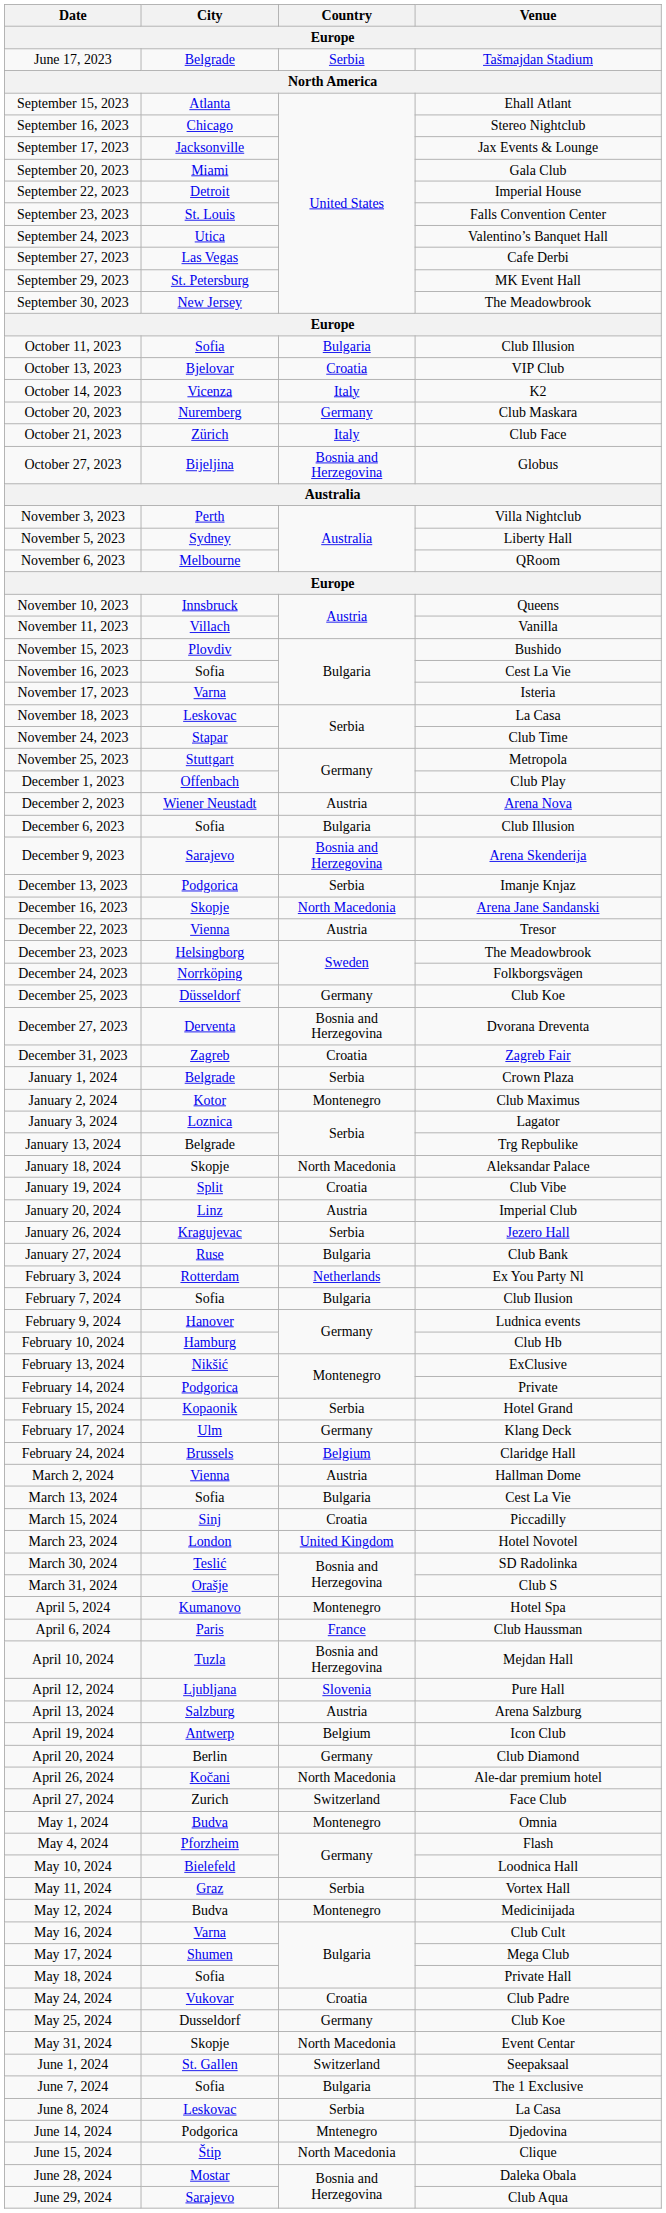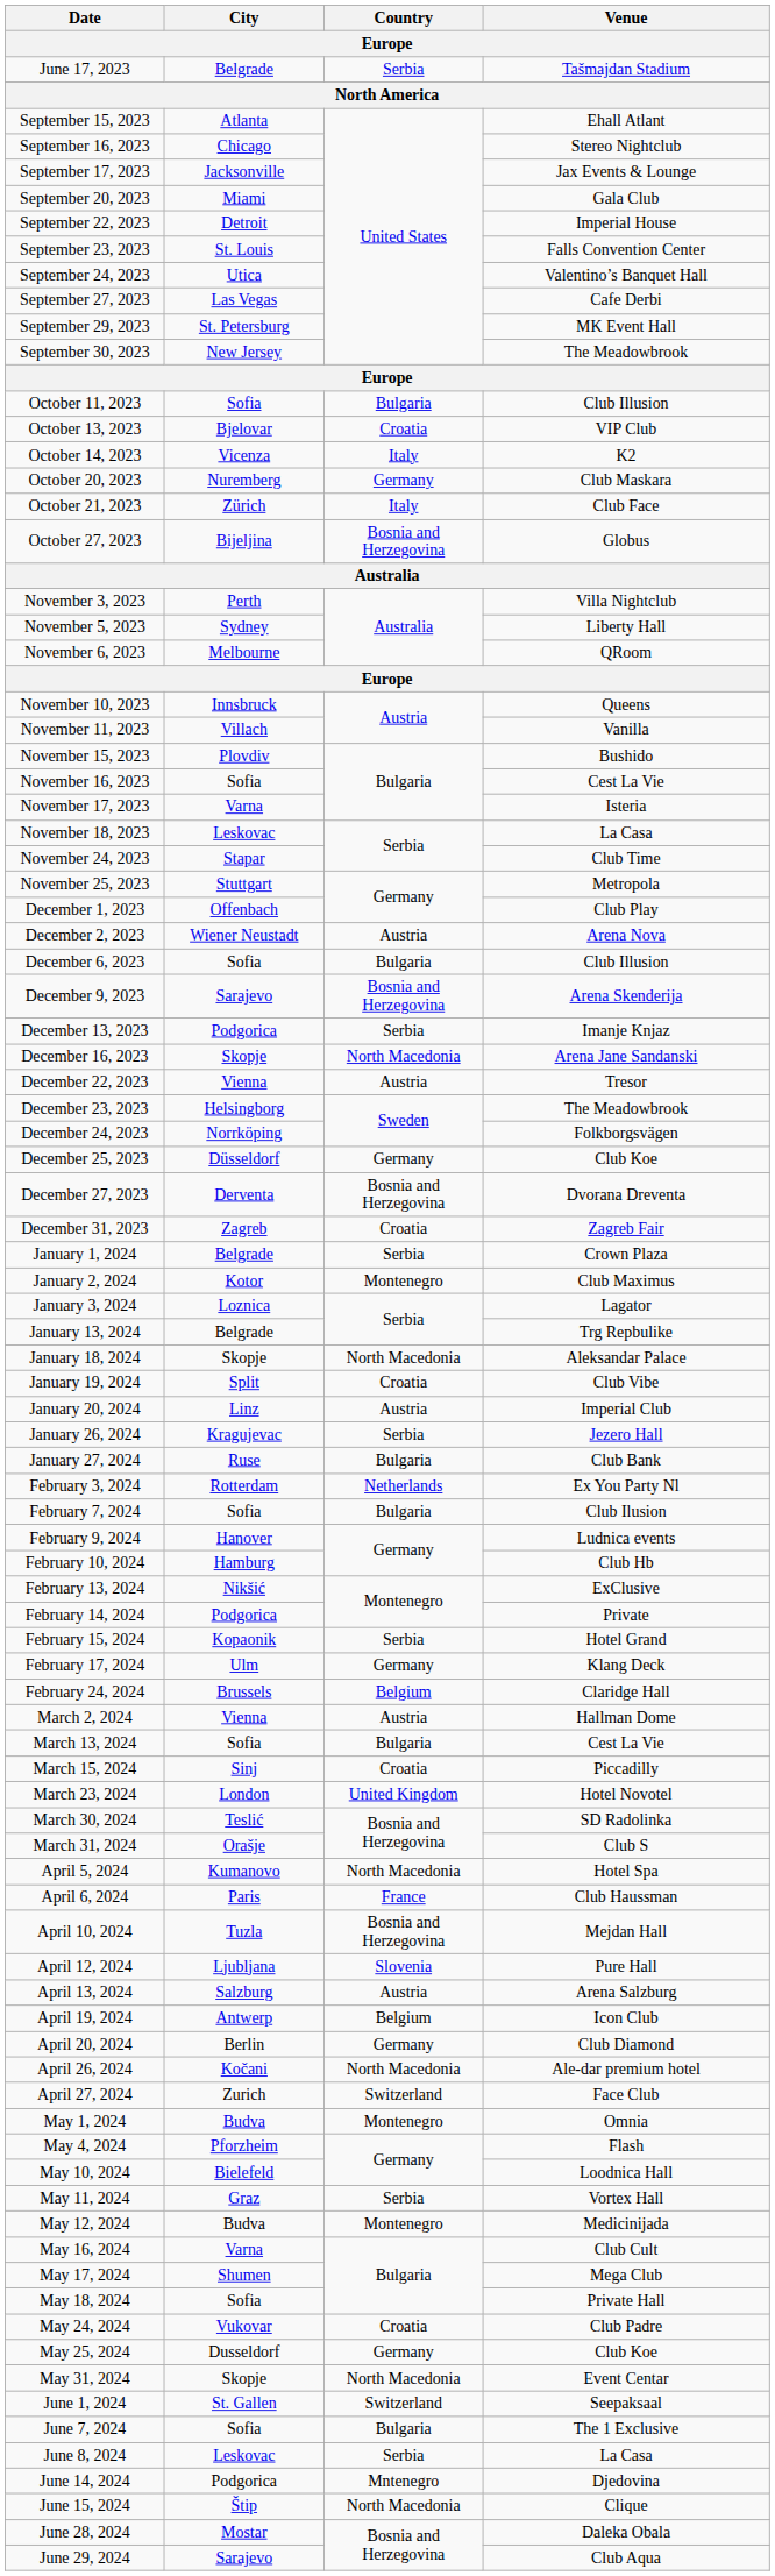April 5, 2024 | Country: Montenegro -> North Macedonia
